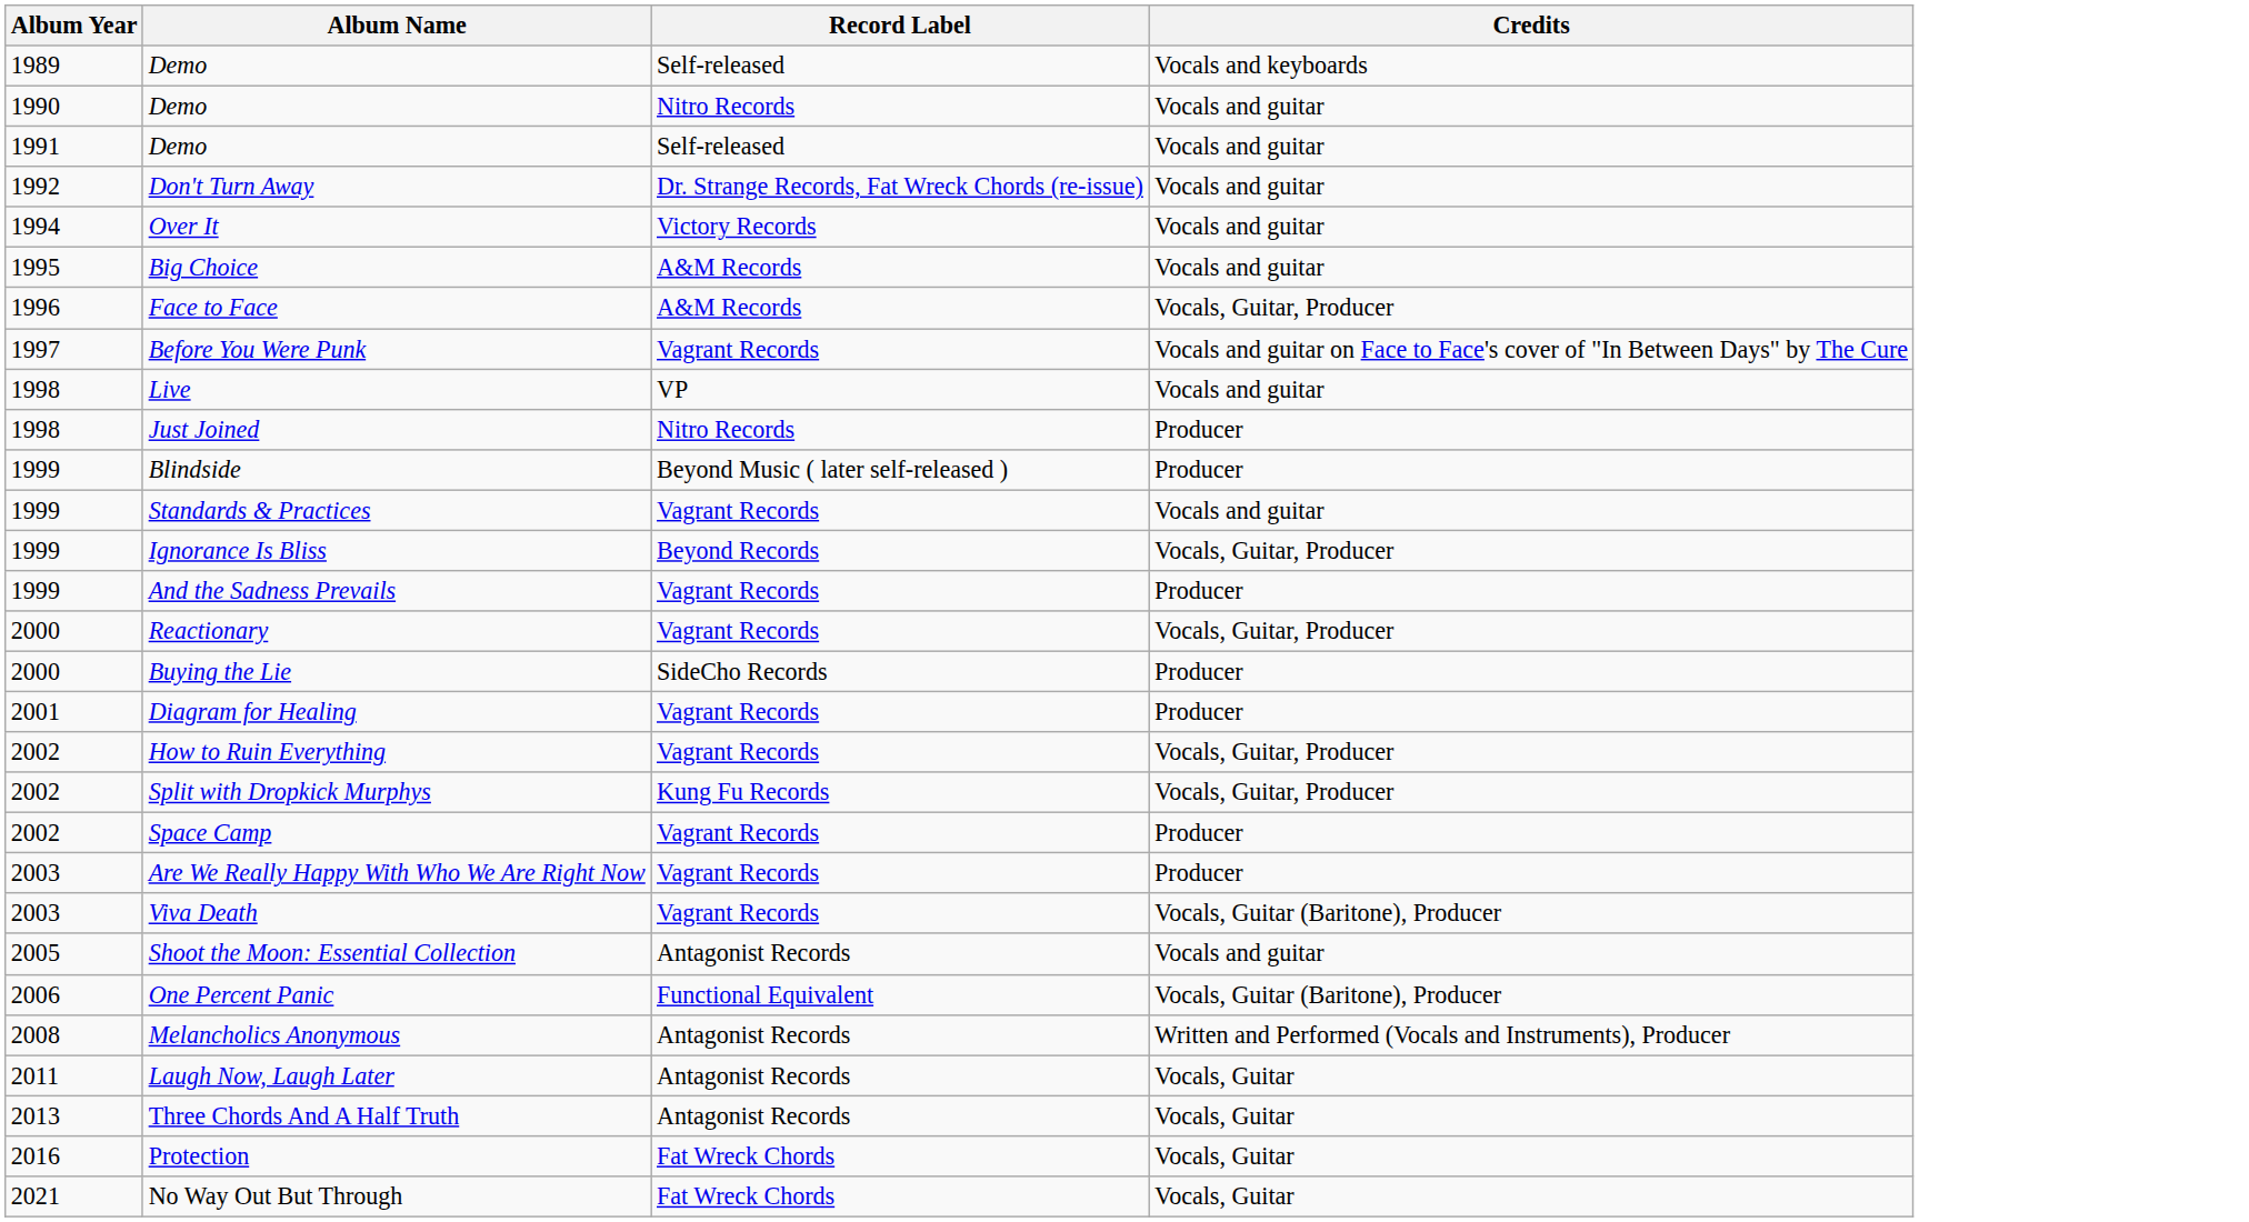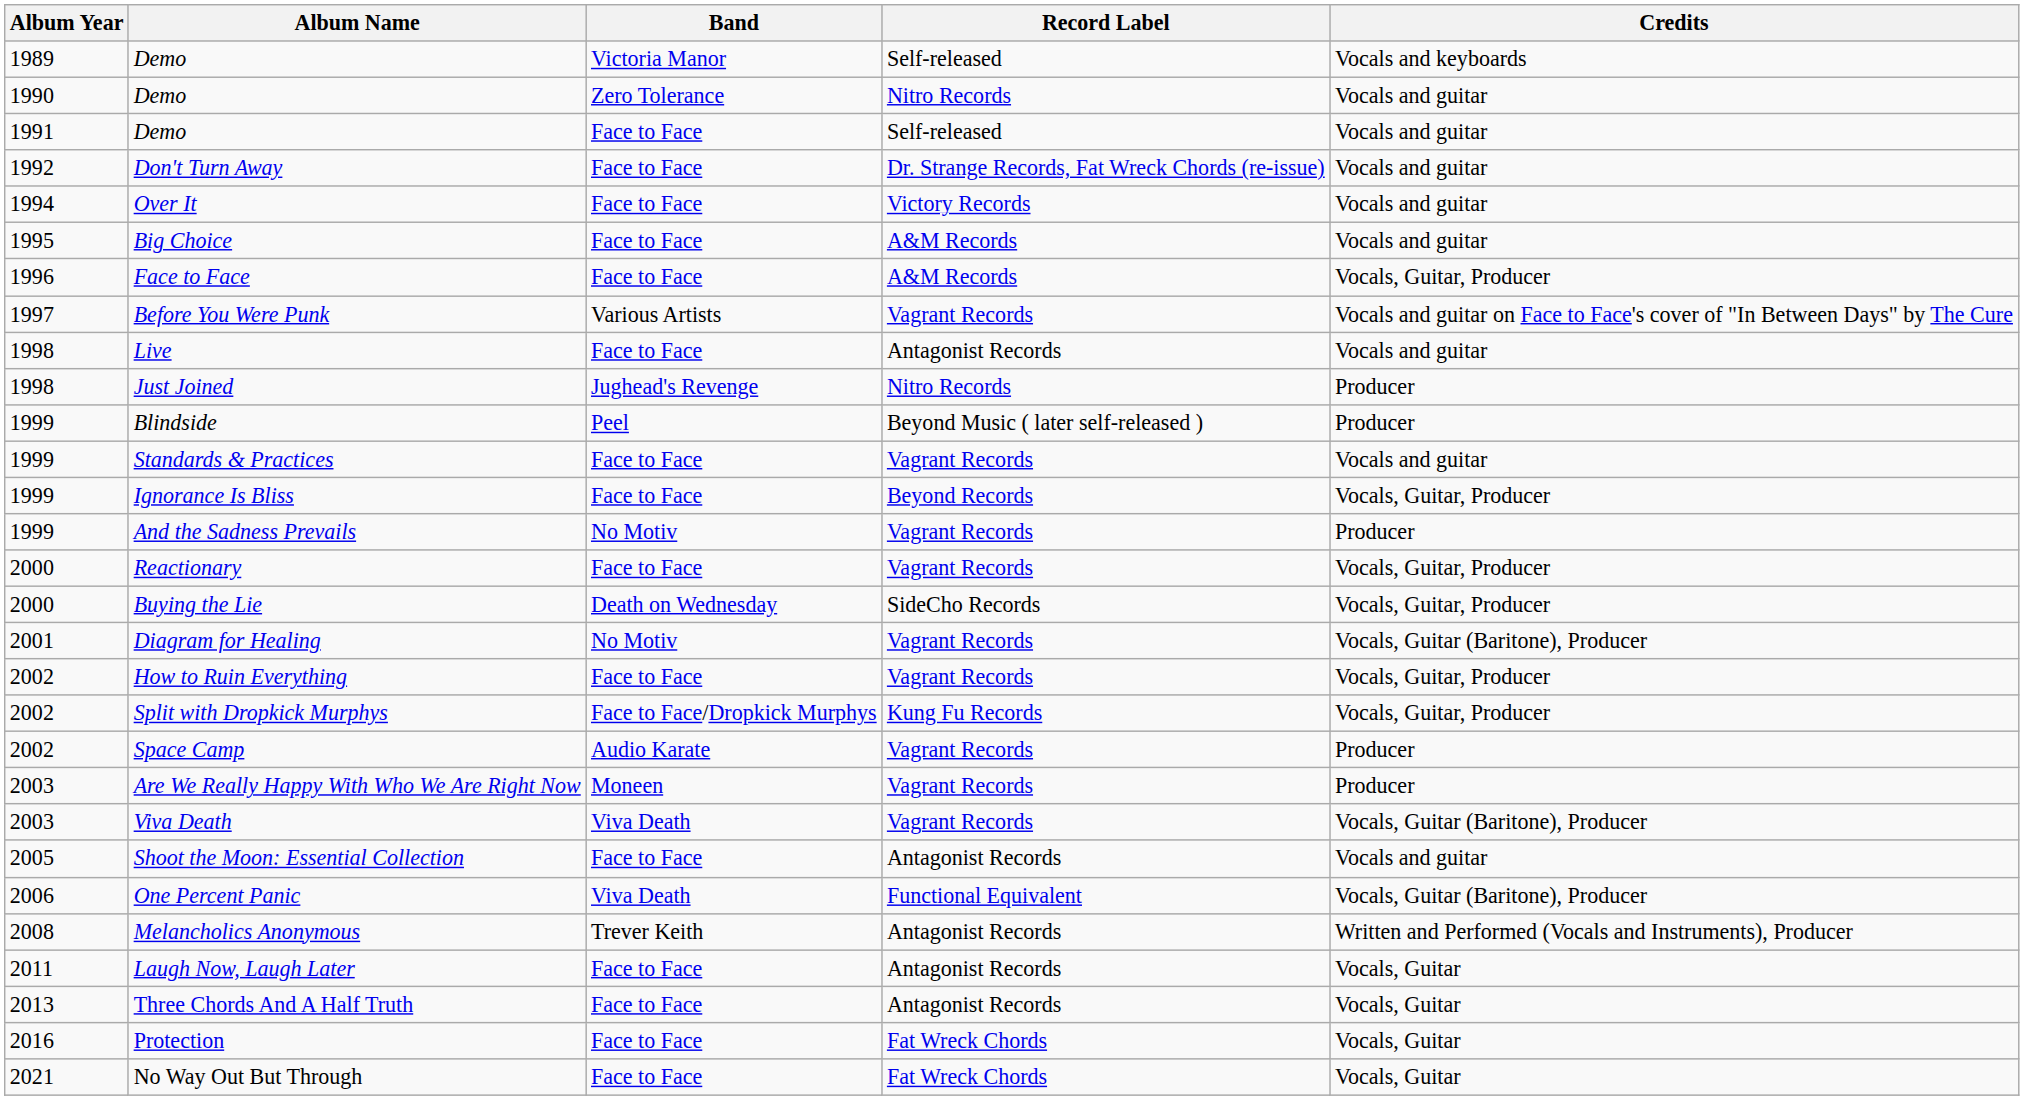+ column: Band | Victoria Manor | Zero Tolerance | Face to Face | Face to Face | Face to Face | Face to Face | Face to Face | Various Artists | Face to Face | Jughead's Revenge | Peel | Face to Face | Face to Face | No Motiv | Face to Face | Death on Wednesday | No Motiv | Face to Face | Face to Face/Dropkick Murphys | Audio Karate | Moneen | Viva Death | Face to Face | Viva Death | Trever Keith | Face to Face | Face to Face | Face to Face | Face to Face
Live | Record Label: VP -> Antagonist Records
Buying the Lie | Credits: Producer -> Vocals, Guitar, Producer
Diagram for Healing | Credits: Producer -> Vocals, Guitar (Baritone), Producer
